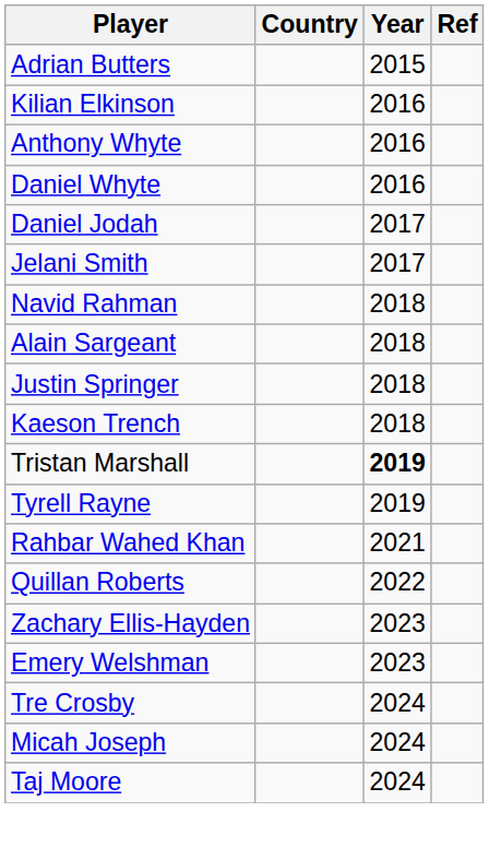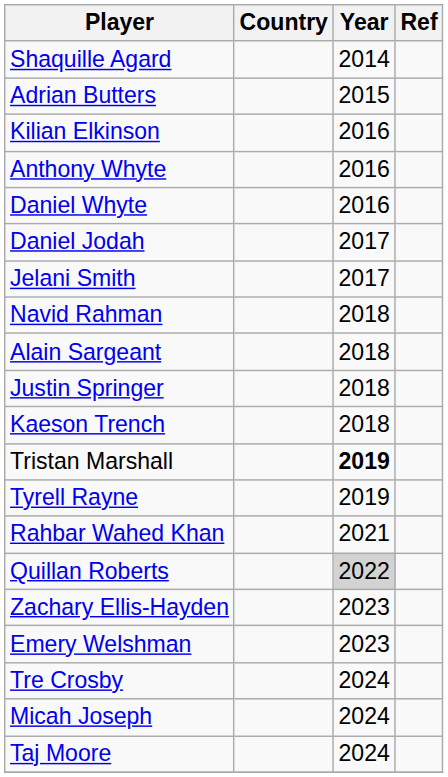+ row: Shaquille Agard | 2014
Quillan Roberts | Year: no background -> lightgrey background
